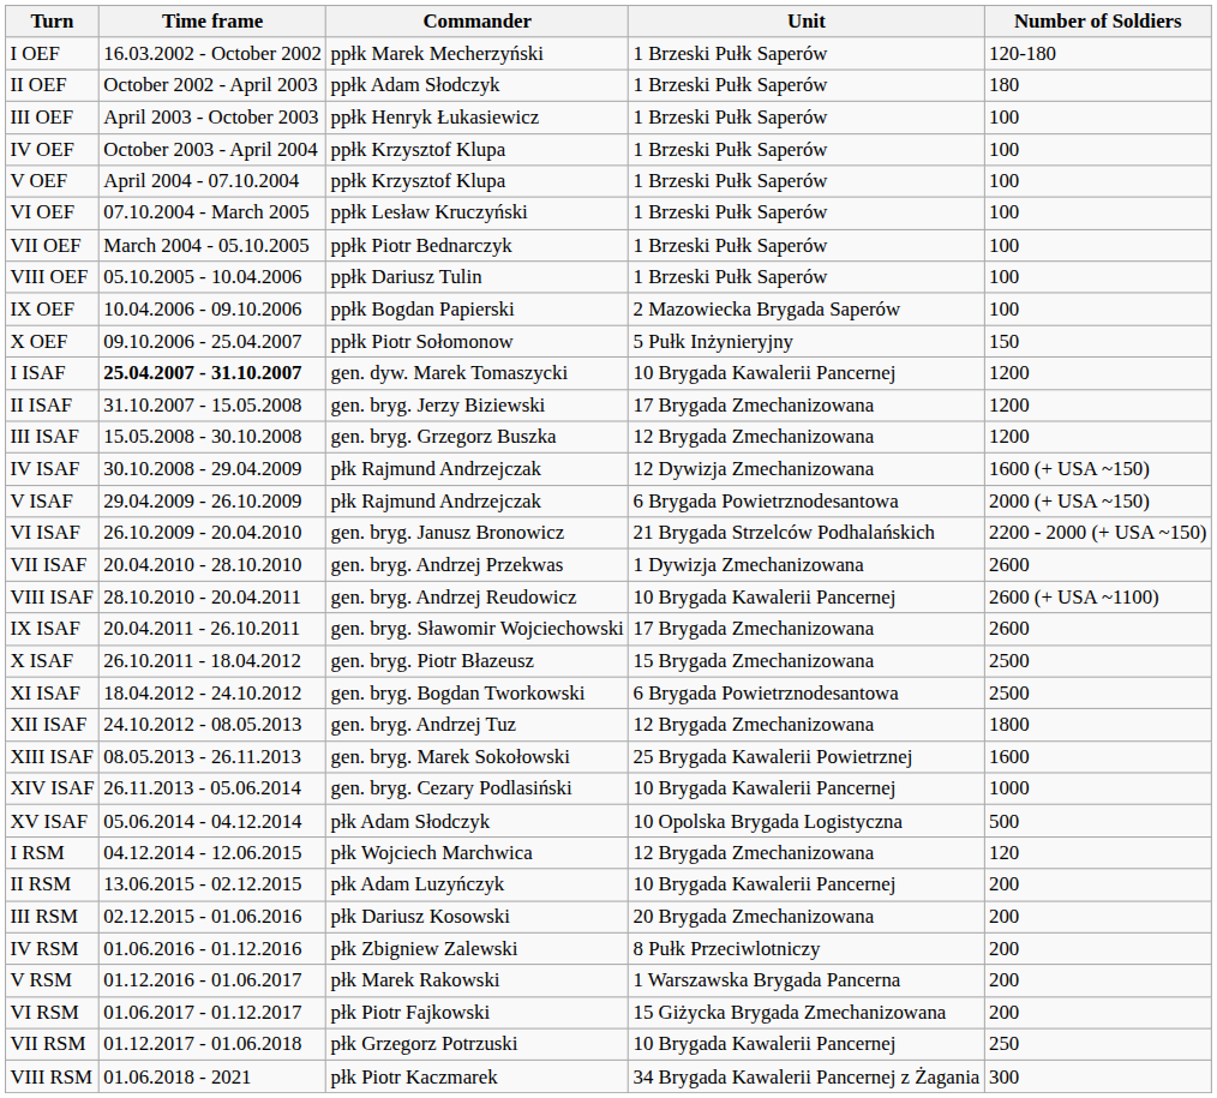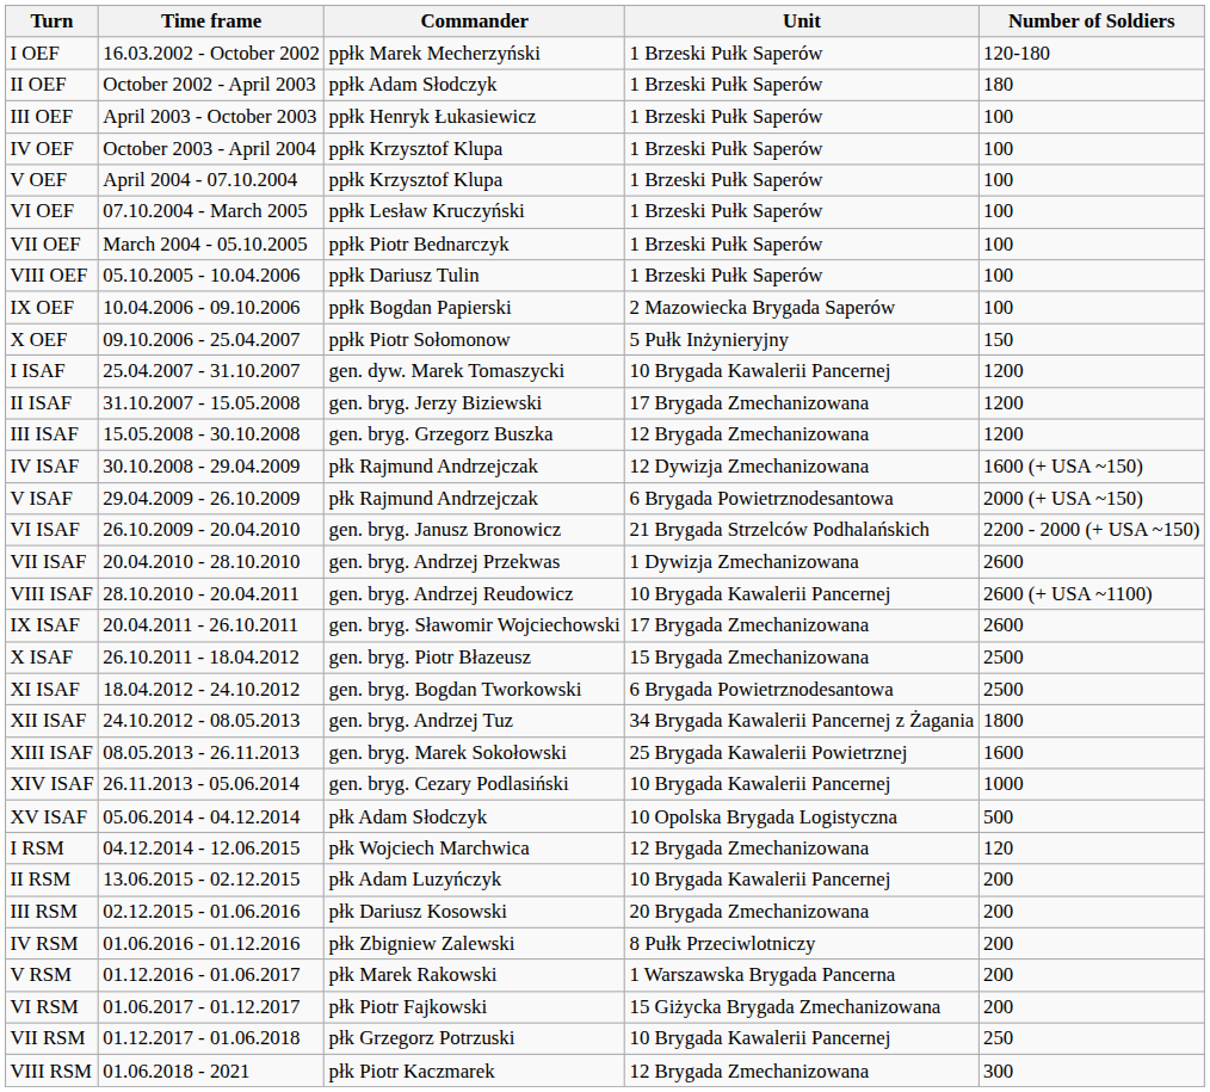I ISAF | Time frame: bold -> normal
XII ISAF | Unit: 12 Brygada Zmechanizowana -> 34 Brygada Kawalerii Pancernej z Żagania
VIII RSM | Unit: 34 Brygada Kawalerii Pancernej z Żagania -> 12 Brygada Zmechanizowana
